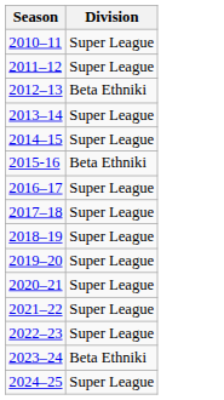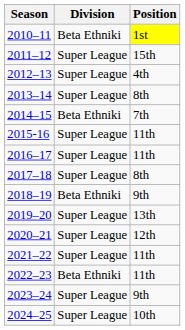+ column: Position | 1st | 15th | 4th | 8th | 7th | 11th | 11th | 8th | 9th | 13th | 12th | 11th | 11th | 9th | 10th
2010–11 | Division: Super League -> Beta Ethniki
2012–13 | Division: Beta Ethniki -> Super League
2014–15 | Division: Super League -> Beta Ethniki
2015-16 | Division: Beta Ethniki -> Super League
2018–19 | Division: Super League -> Beta Ethniki
2022–23 | Division: Super League -> Beta Ethniki
2023–24 | Division: Beta Ethniki -> Super League
